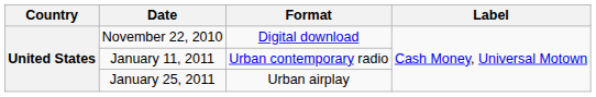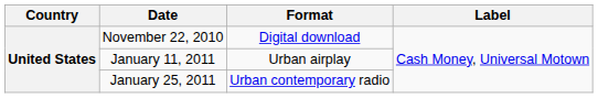January 11, 2011 | Format: Urban contemporary radio -> Urban airplay
January 25, 2011 | Format: Urban airplay -> Urban contemporary radio
